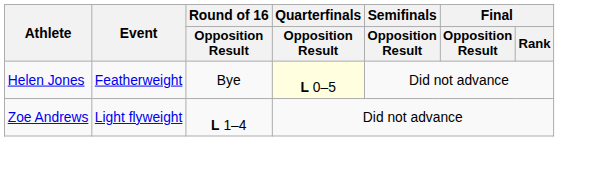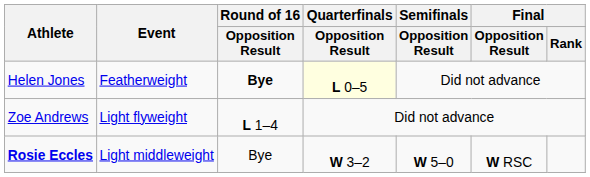Helen Jones | Round of 16 / Opposition Result: normal -> bold
+ row: Rosie Eccles | Light middleweight | Bye | W 3–2 | W 5–0 | W RSC
